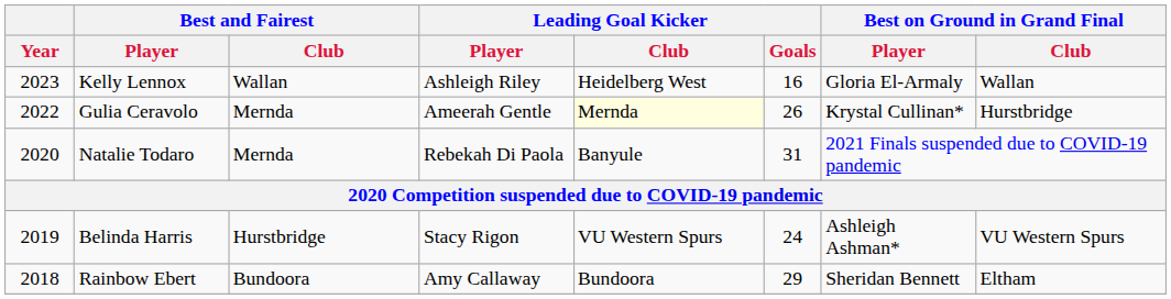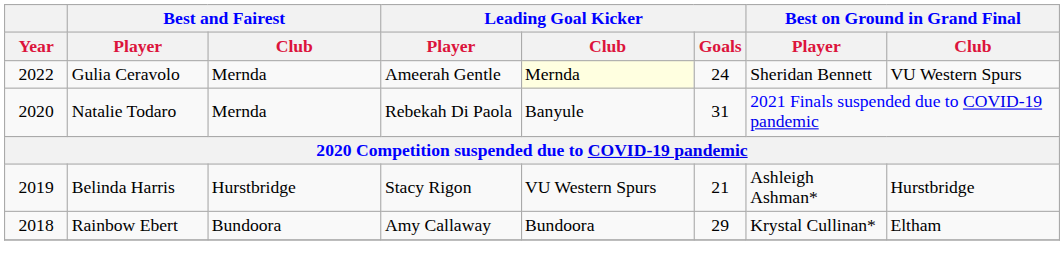- row: 2023 | Kelly Lennox | Wallan | Ashleigh Riley | Heidelberg West | 16 | Gloria El-Armaly | Wallan
Gulia Ceravolo | Leading Goal Kicker / Goals: 26 -> 24
Gulia Ceravolo | Best on Ground in Grand Final / Player: Krystal Cullinan* -> Sheridan Bennett
Gulia Ceravolo | Best on Ground in Grand Final / Club: Hurstbridge -> VU Western Spurs
Belinda Harris | Leading Goal Kicker / Goals: 24 -> 21
Belinda Harris | Best on Ground in Grand Final / Club: VU Western Spurs -> Hurstbridge
Rainbow Ebert | Best on Ground in Grand Final / Player: Sheridan Bennett -> Krystal Cullinan*
